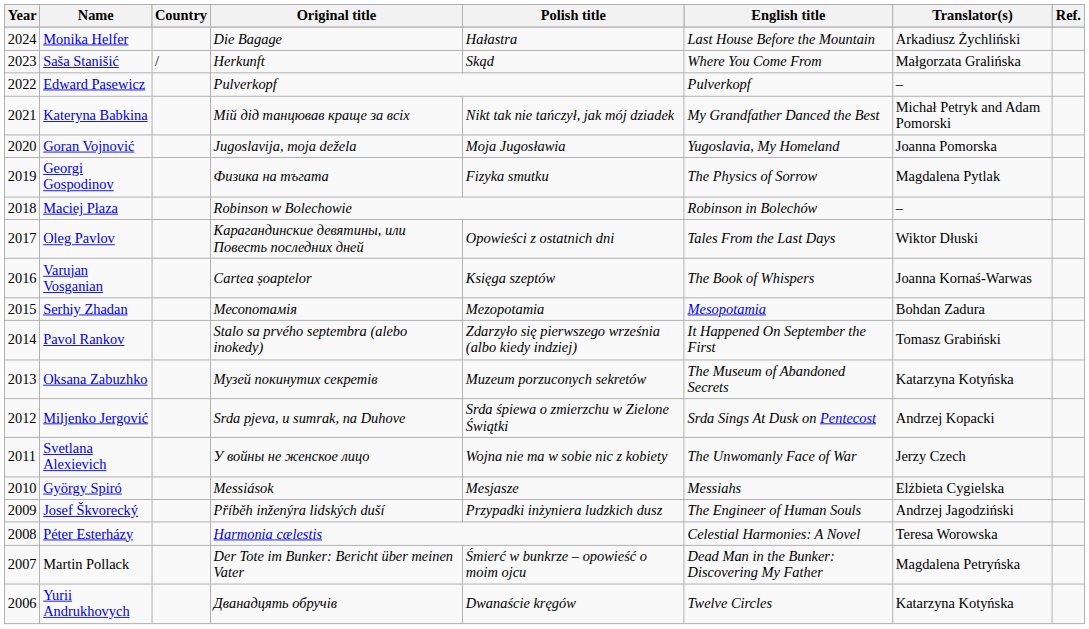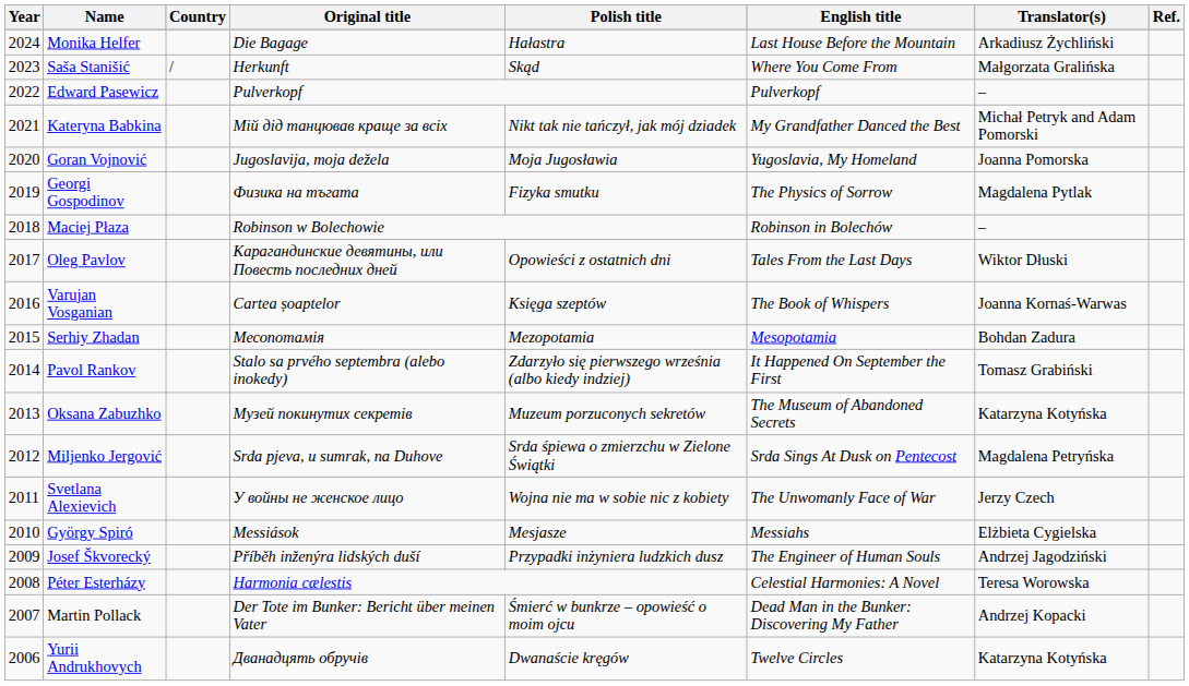Miljenko Jergović | Translator(s): Andrzej Kopacki -> Magdalena Petryńska
Martin Pollack | Translator(s): Magdalena Petryńska -> Andrzej Kopacki
